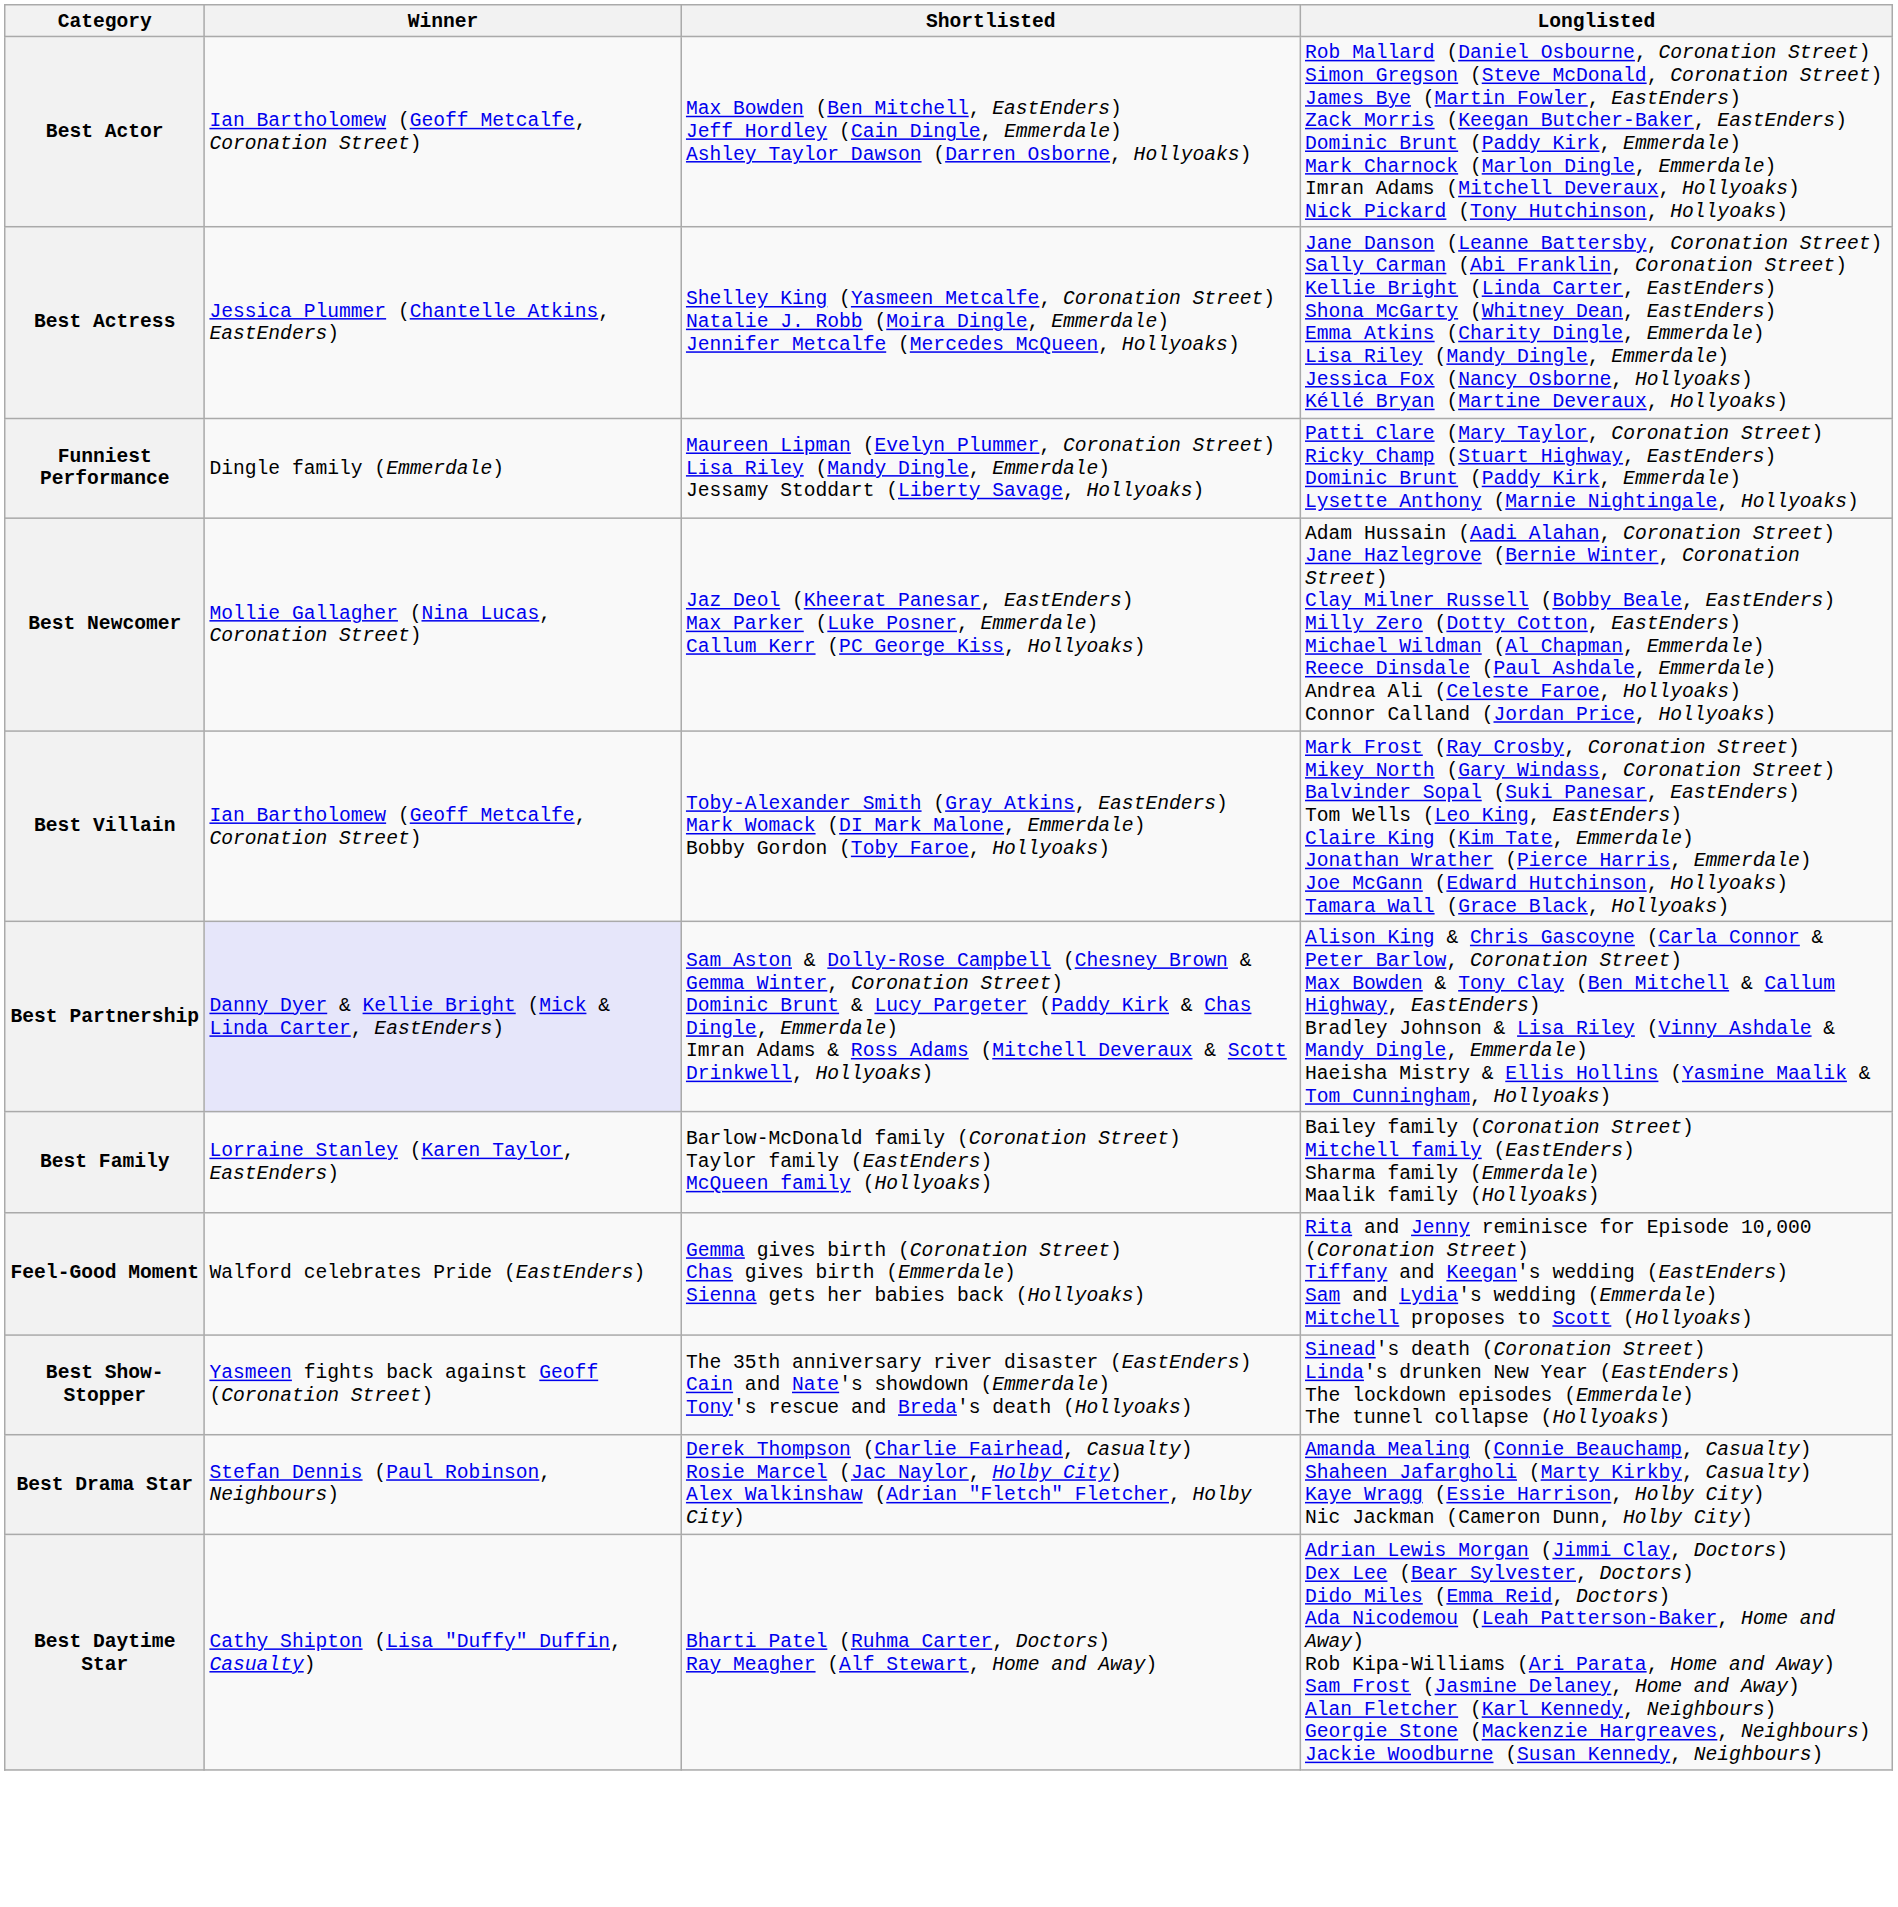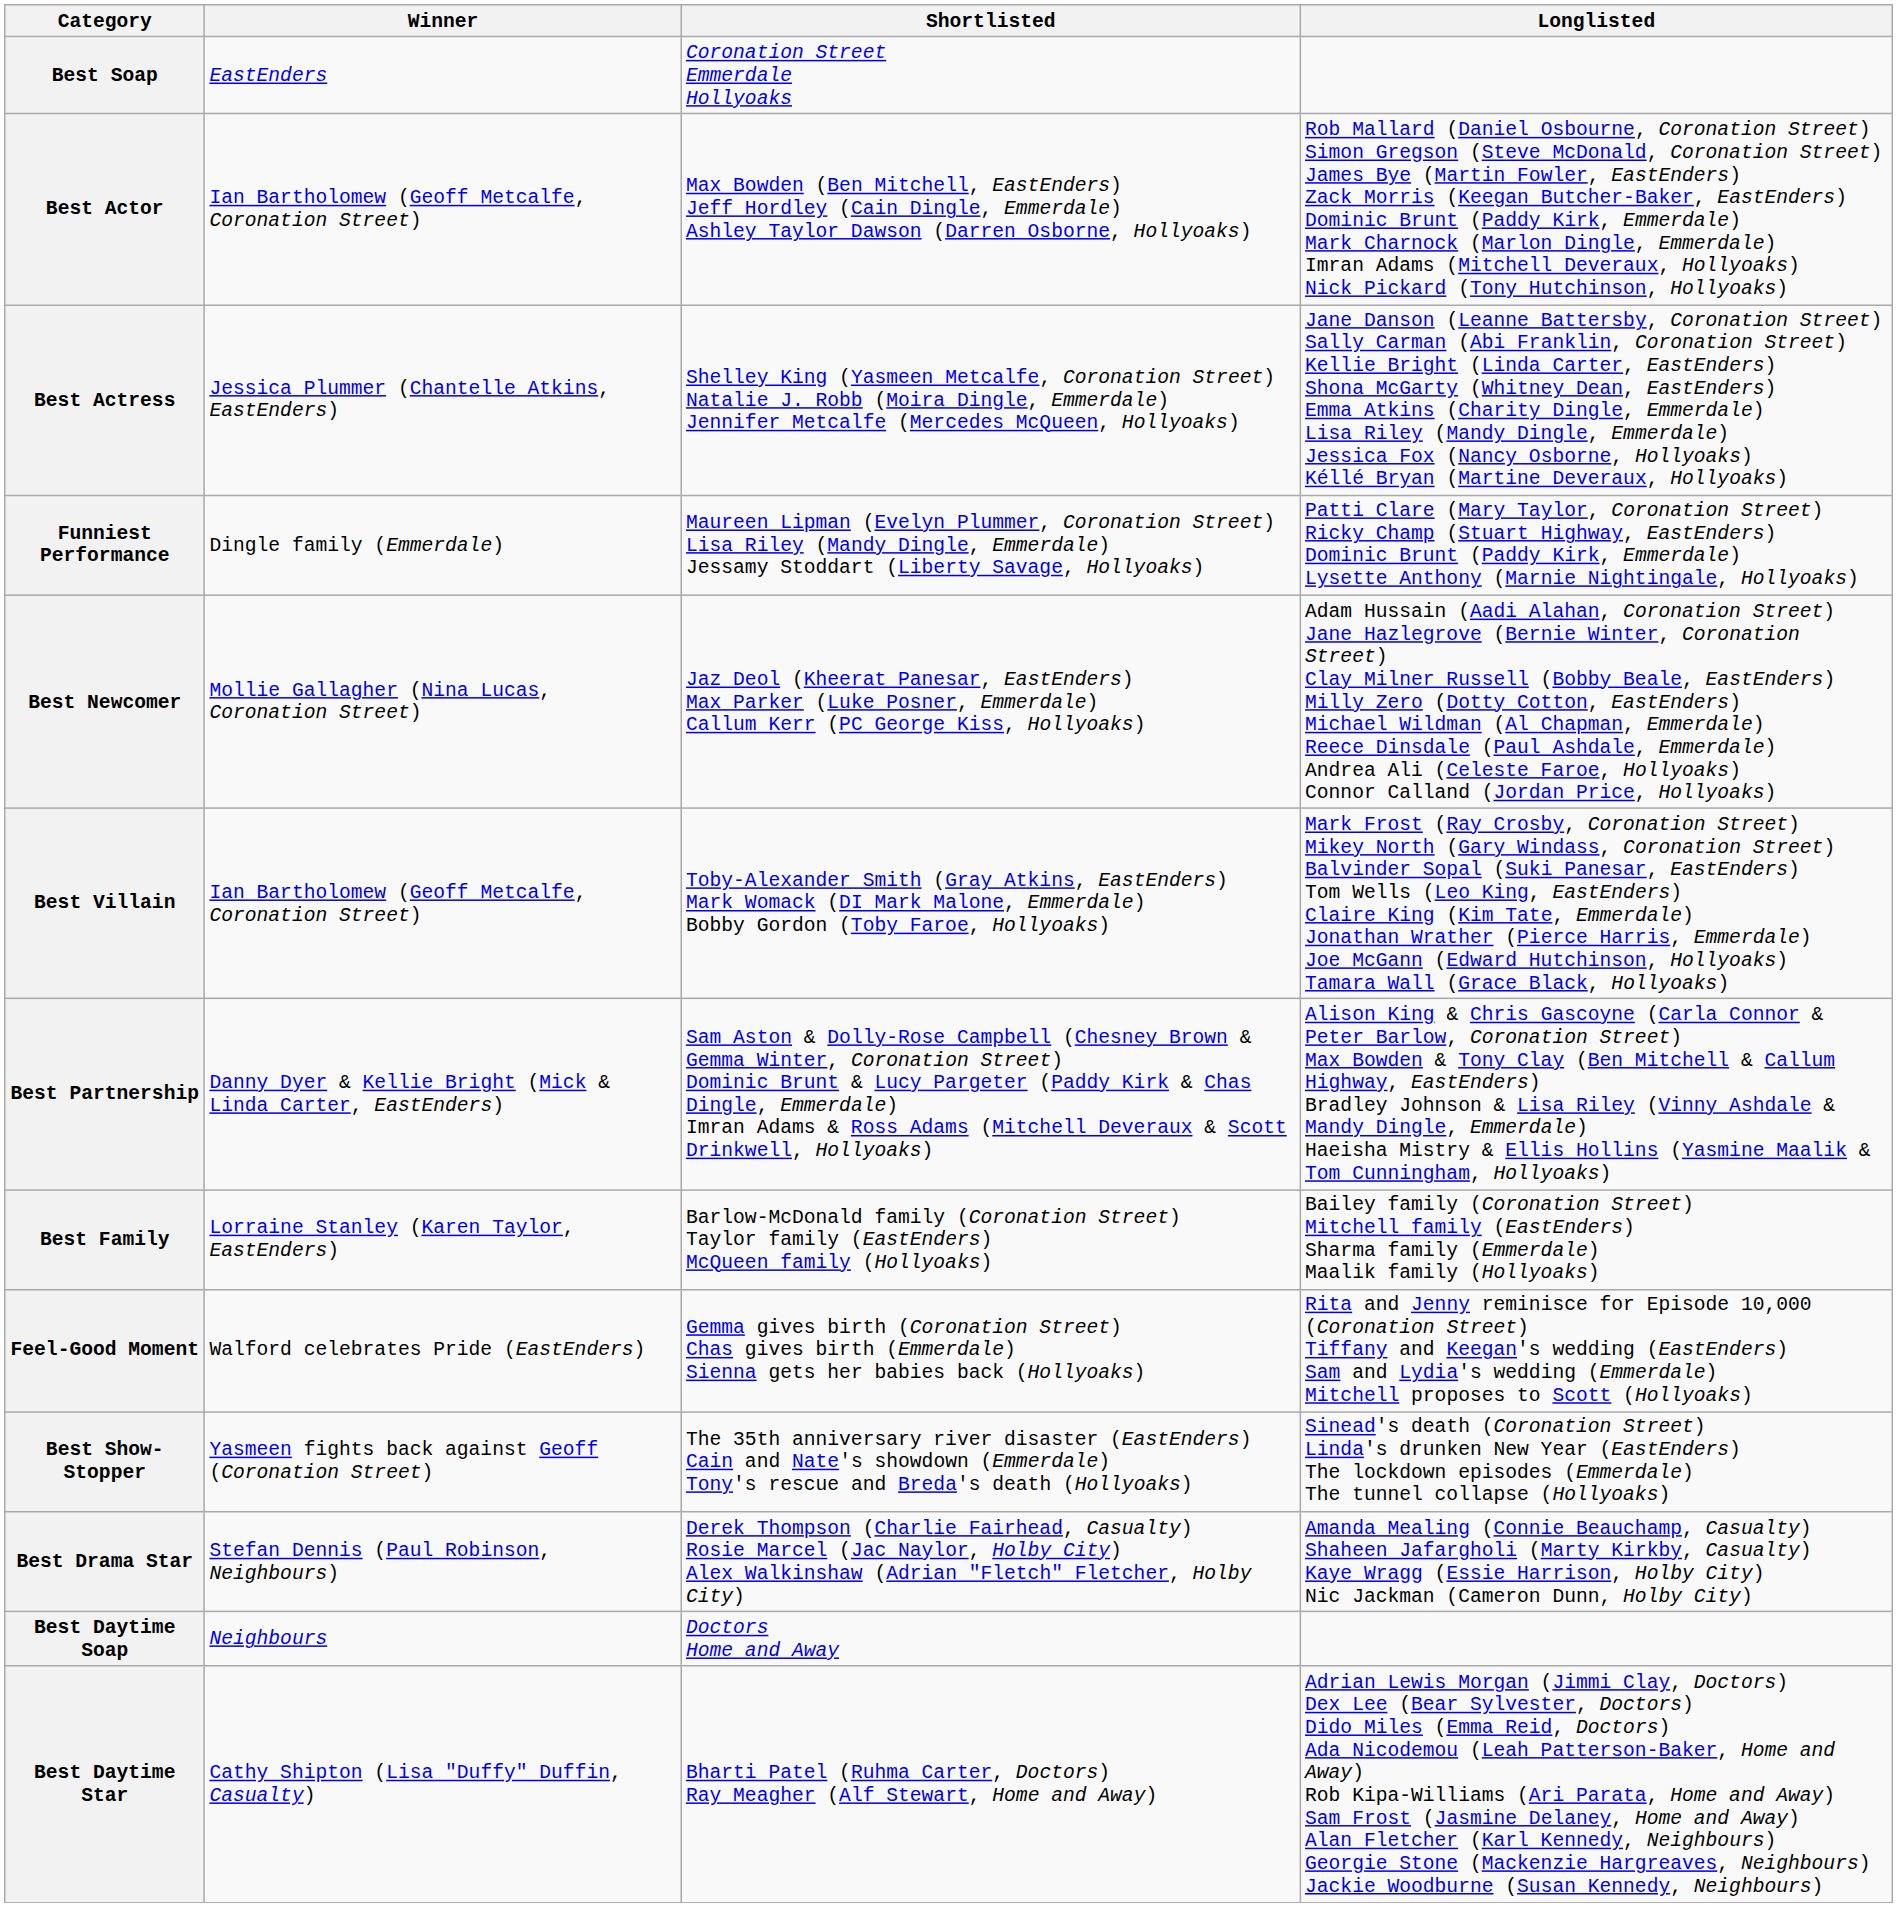+ row: Best Soap | EastEnders | Coronation Street Emmerdale Hollyoaks
Best Partnership | Winner: lavender background -> no background
+ row: Best Daytime Soap | Neighbours | Doctors Home and Away
